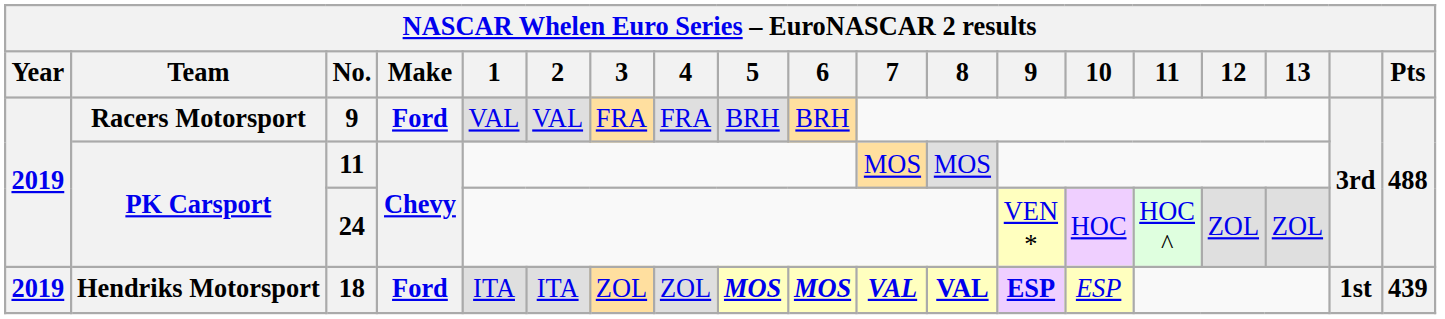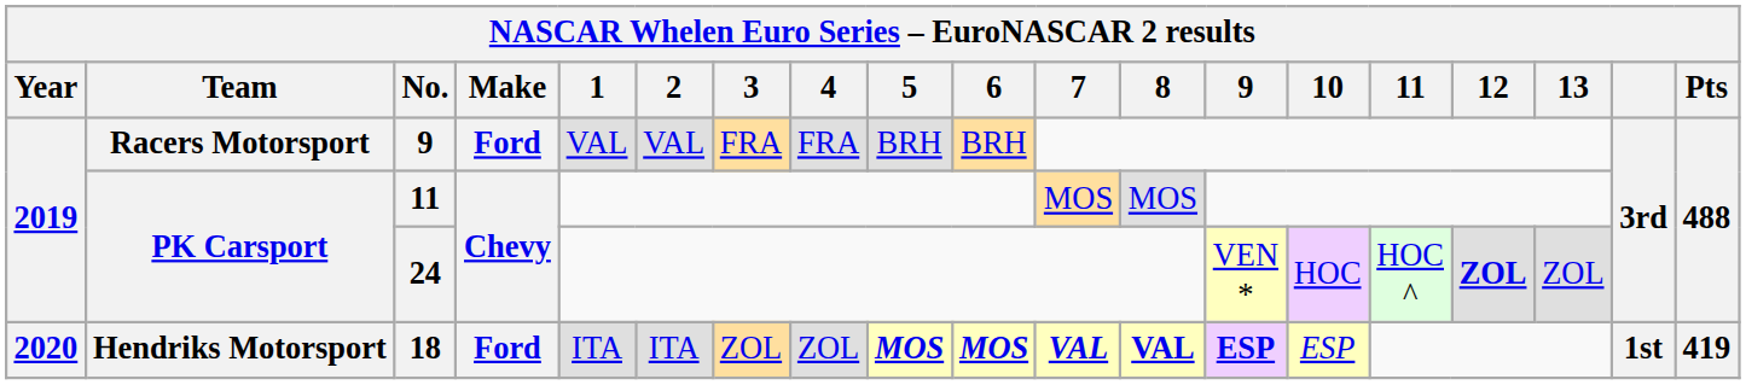24 | 12: normal -> bold
18 | Year: 2019 -> 2020
18 | Pts: 439 -> 419
